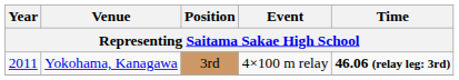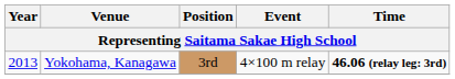Yokohama, Kanagawa | Year: 2011 -> 2013
